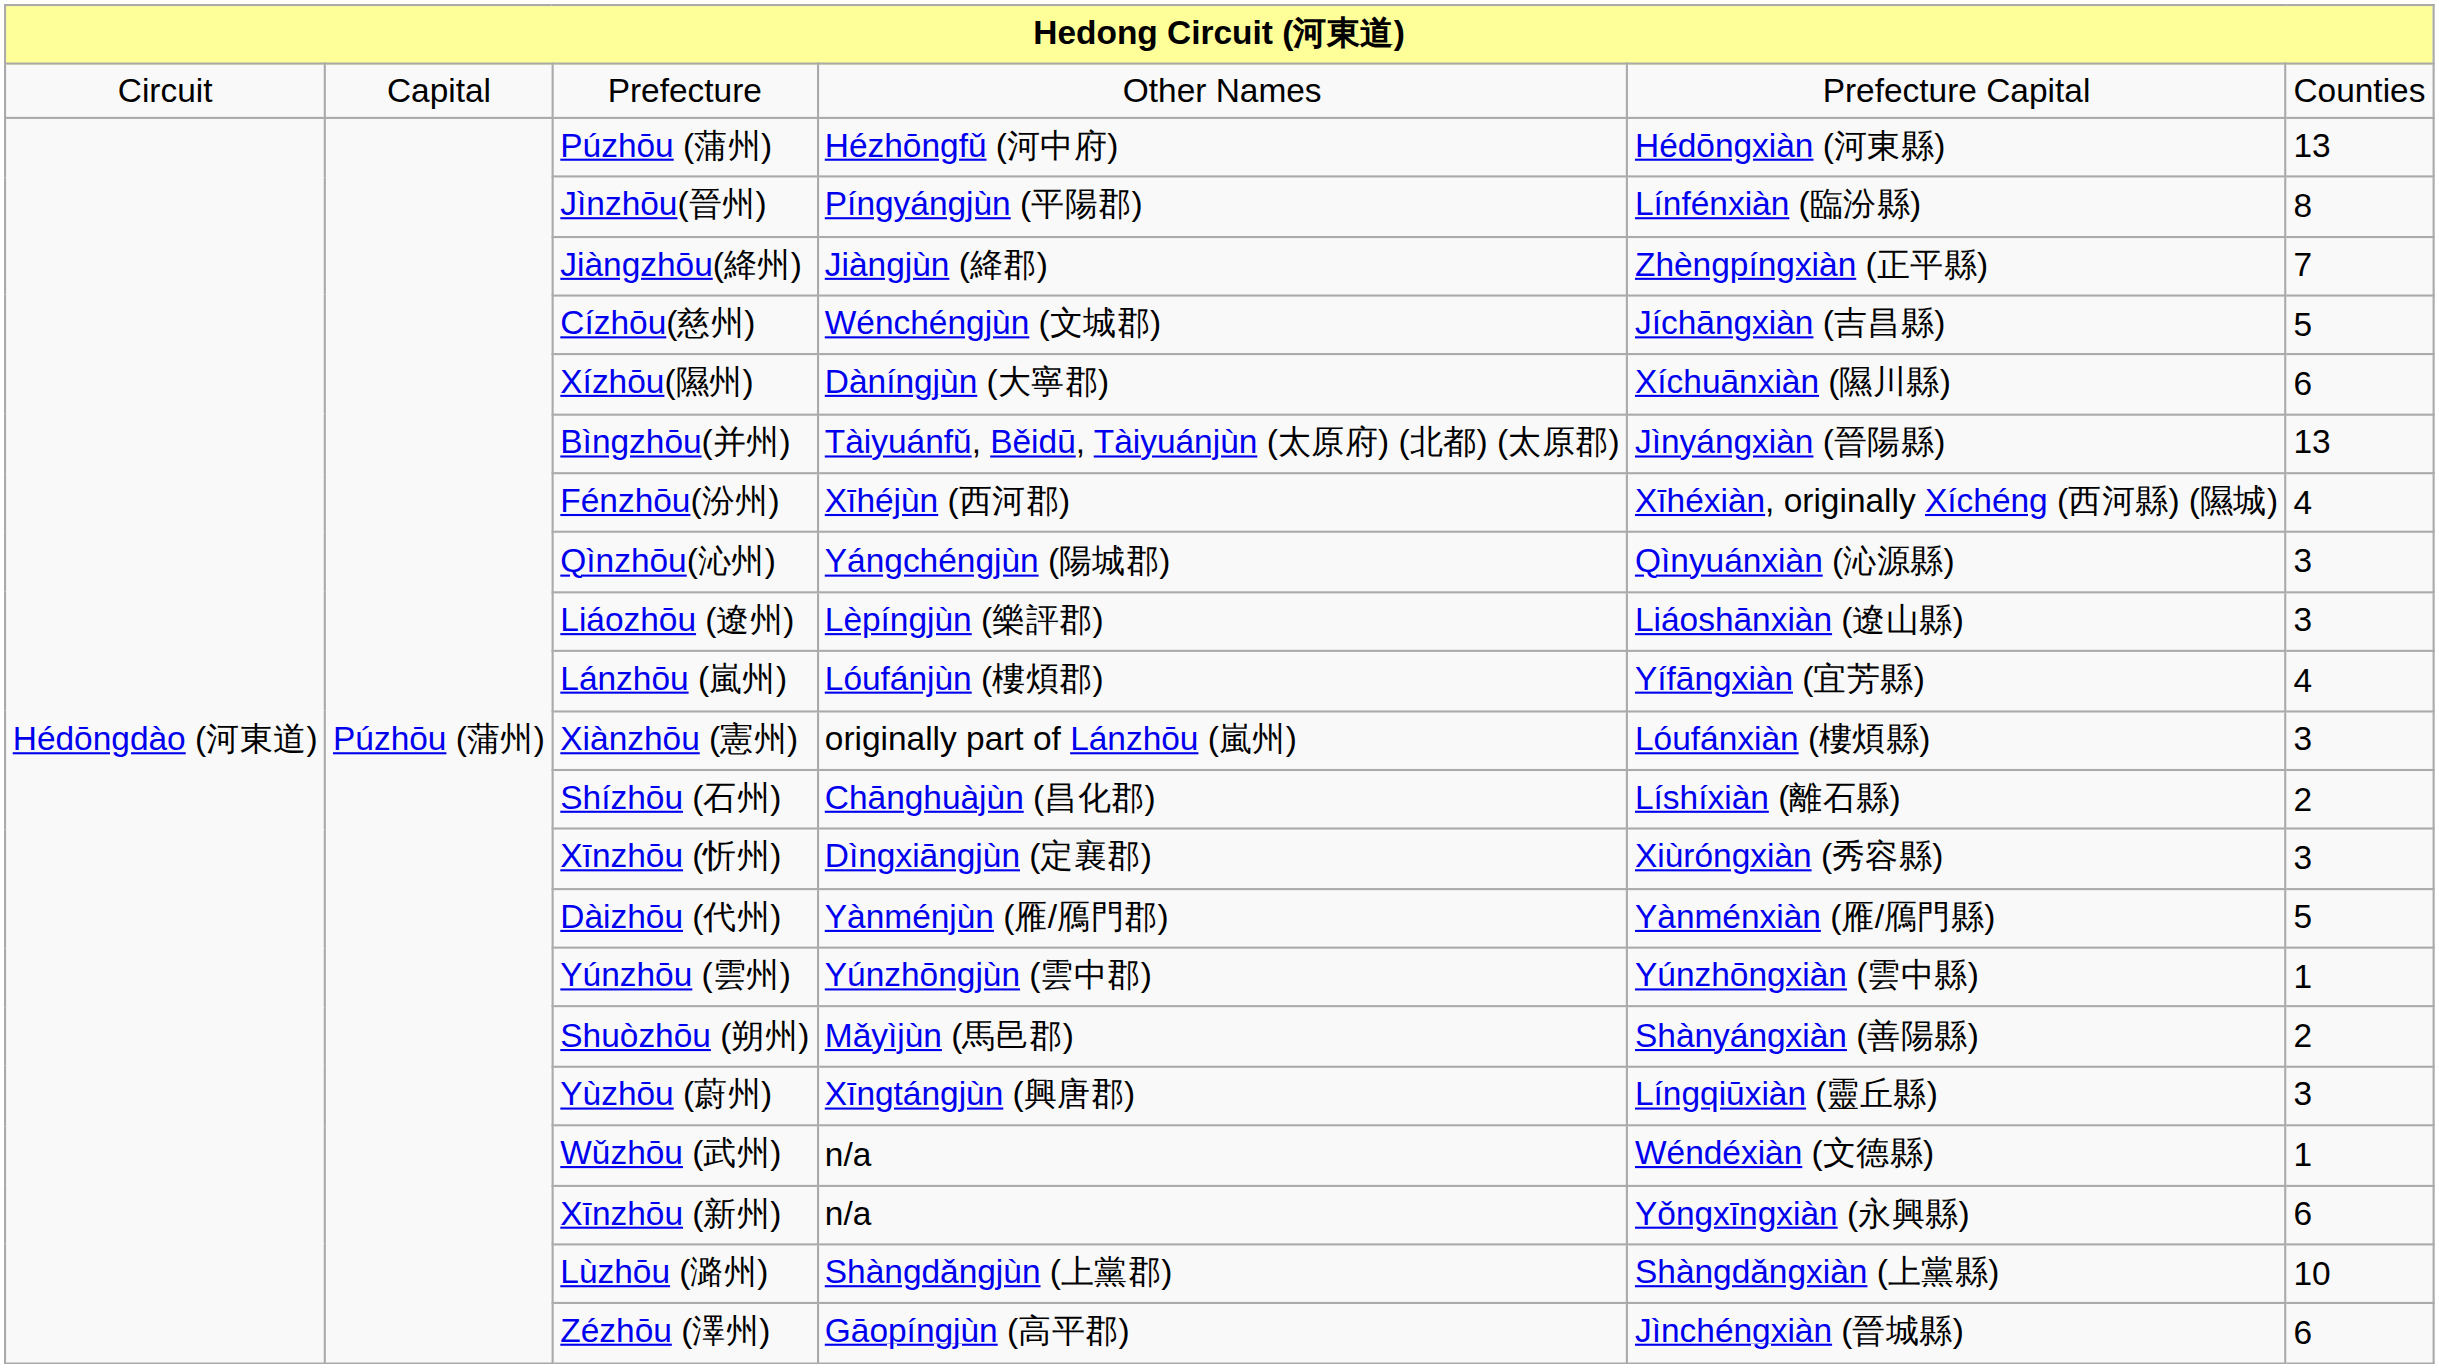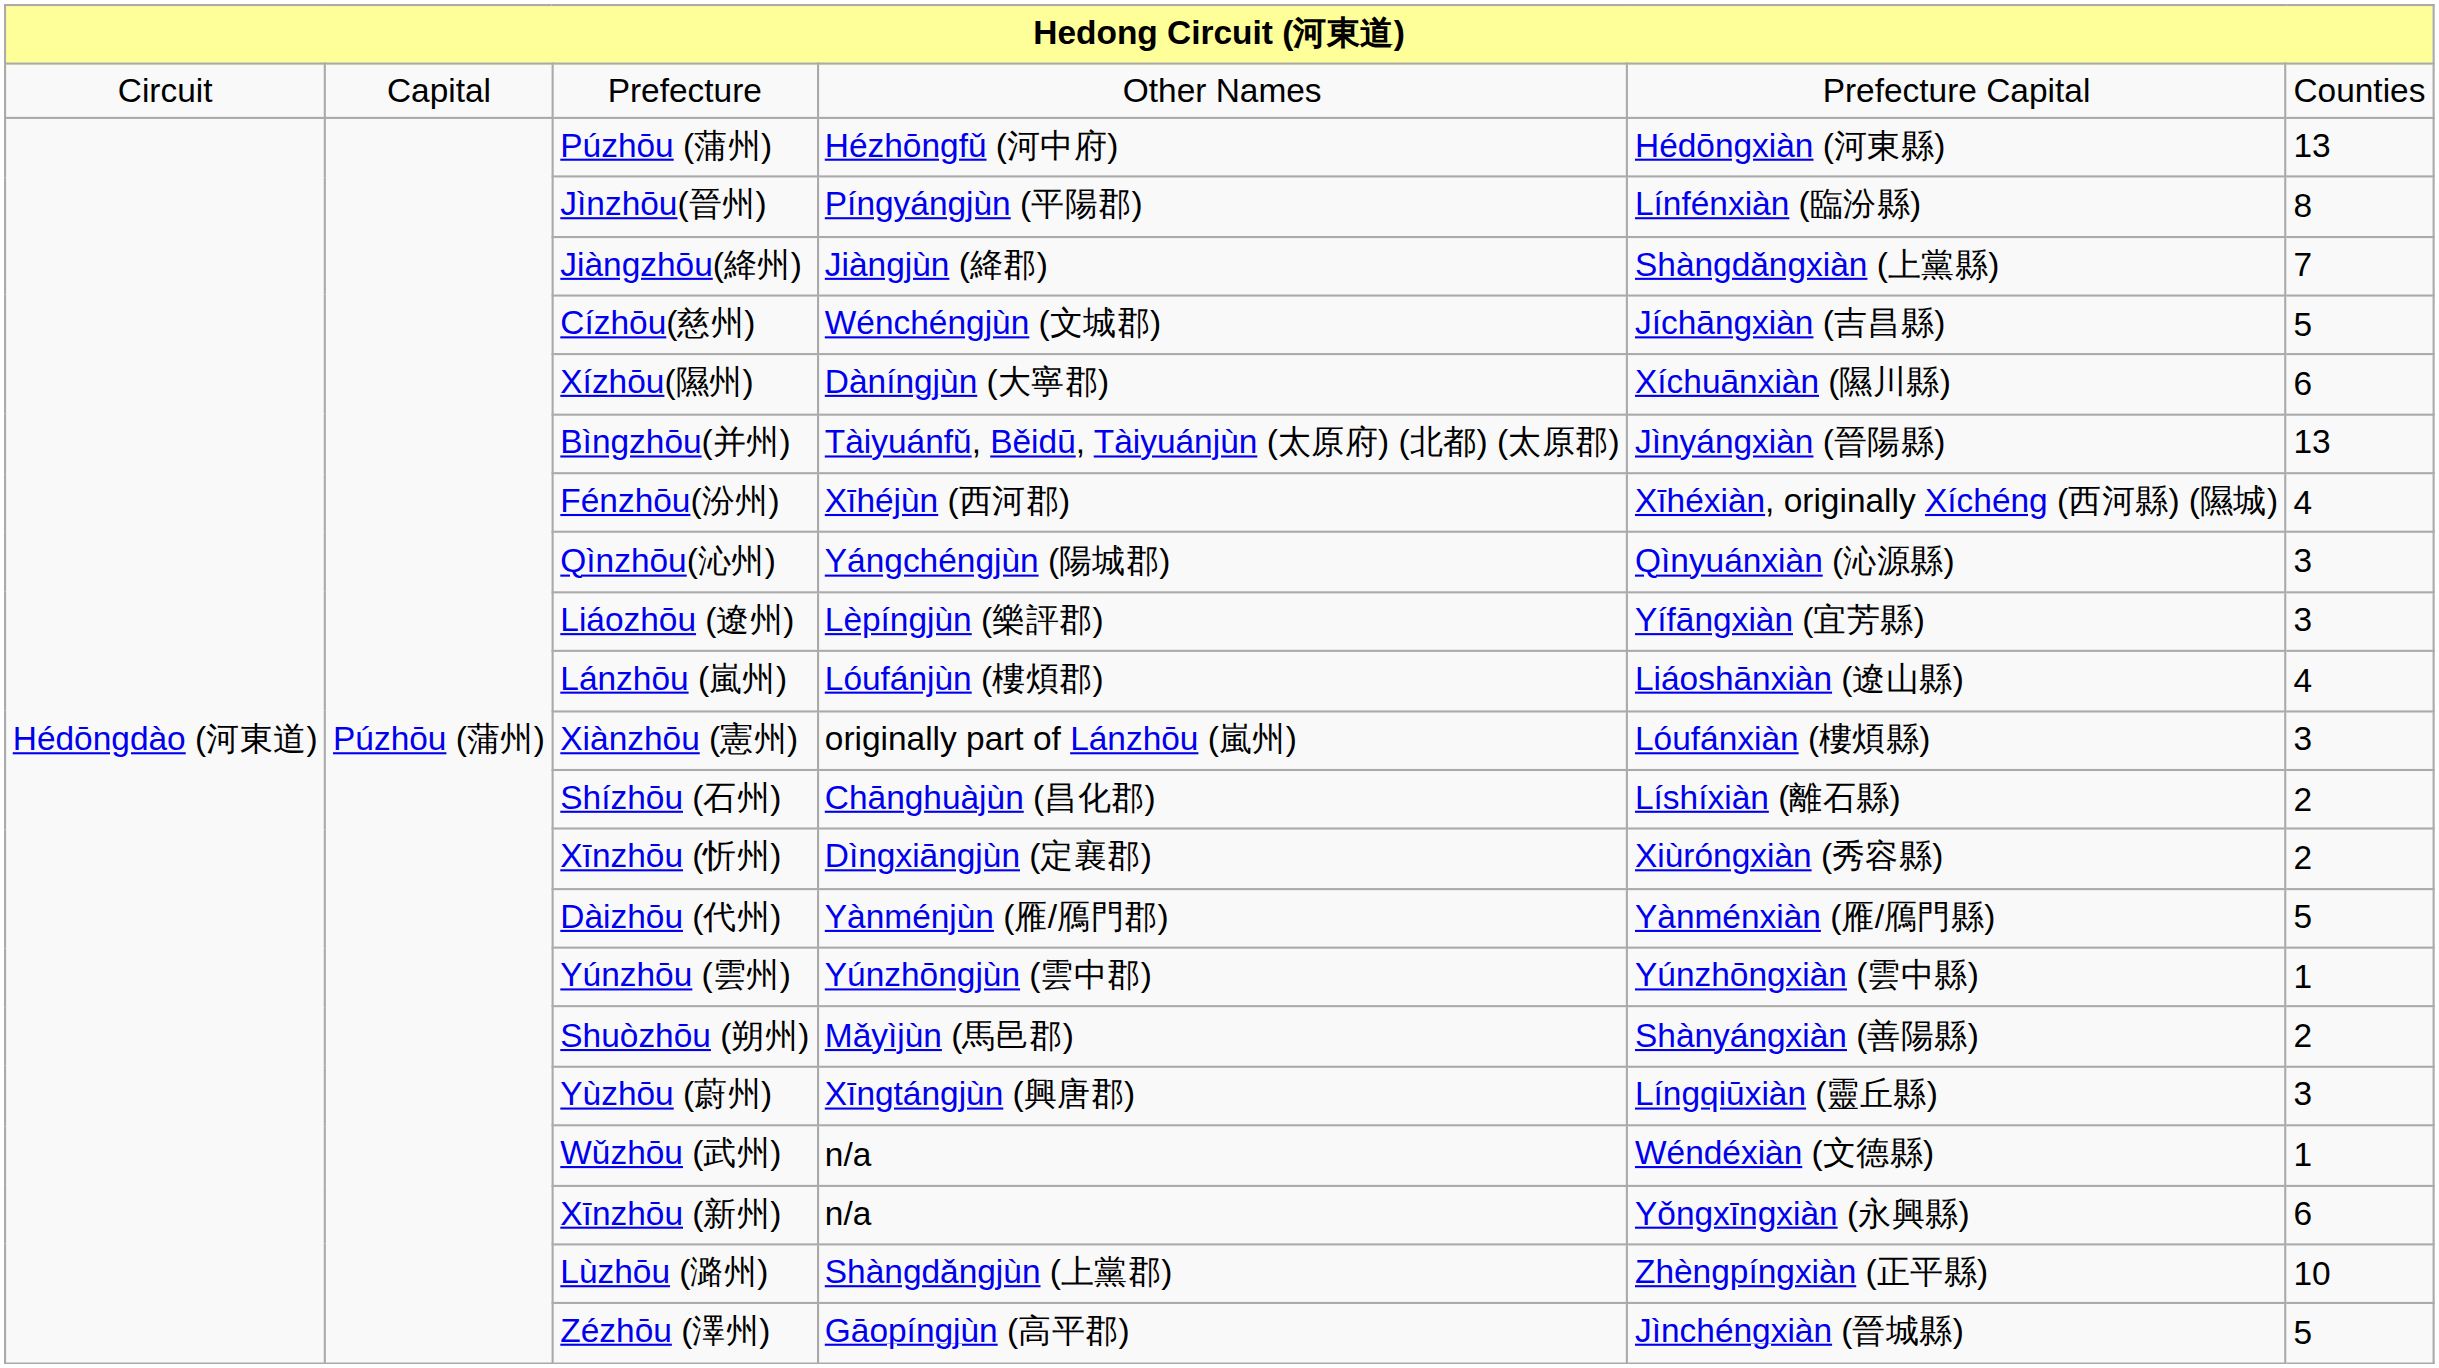Jiàngzhōu(絳州) | column 5: Zhèngpíngxiàn (正平縣) -> Shàngdǎngxiàn (上黨縣)
Liáozhōu (遼州) | column 5: Liáoshānxiàn (遼山縣) -> Yífāngxiàn (宜芳縣)
Lánzhōu (嵐州) | column 5: Yífāngxiàn (宜芳縣) -> Liáoshānxiàn (遼山縣)
Xīnzhōu (忻州) | column 6: 3 -> 2
Lùzhōu (潞州) | column 5: Shàngdǎngxiàn (上黨縣) -> Zhèngpíngxiàn (正平縣)
Zézhōu (澤州) | column 6: 6 -> 5
